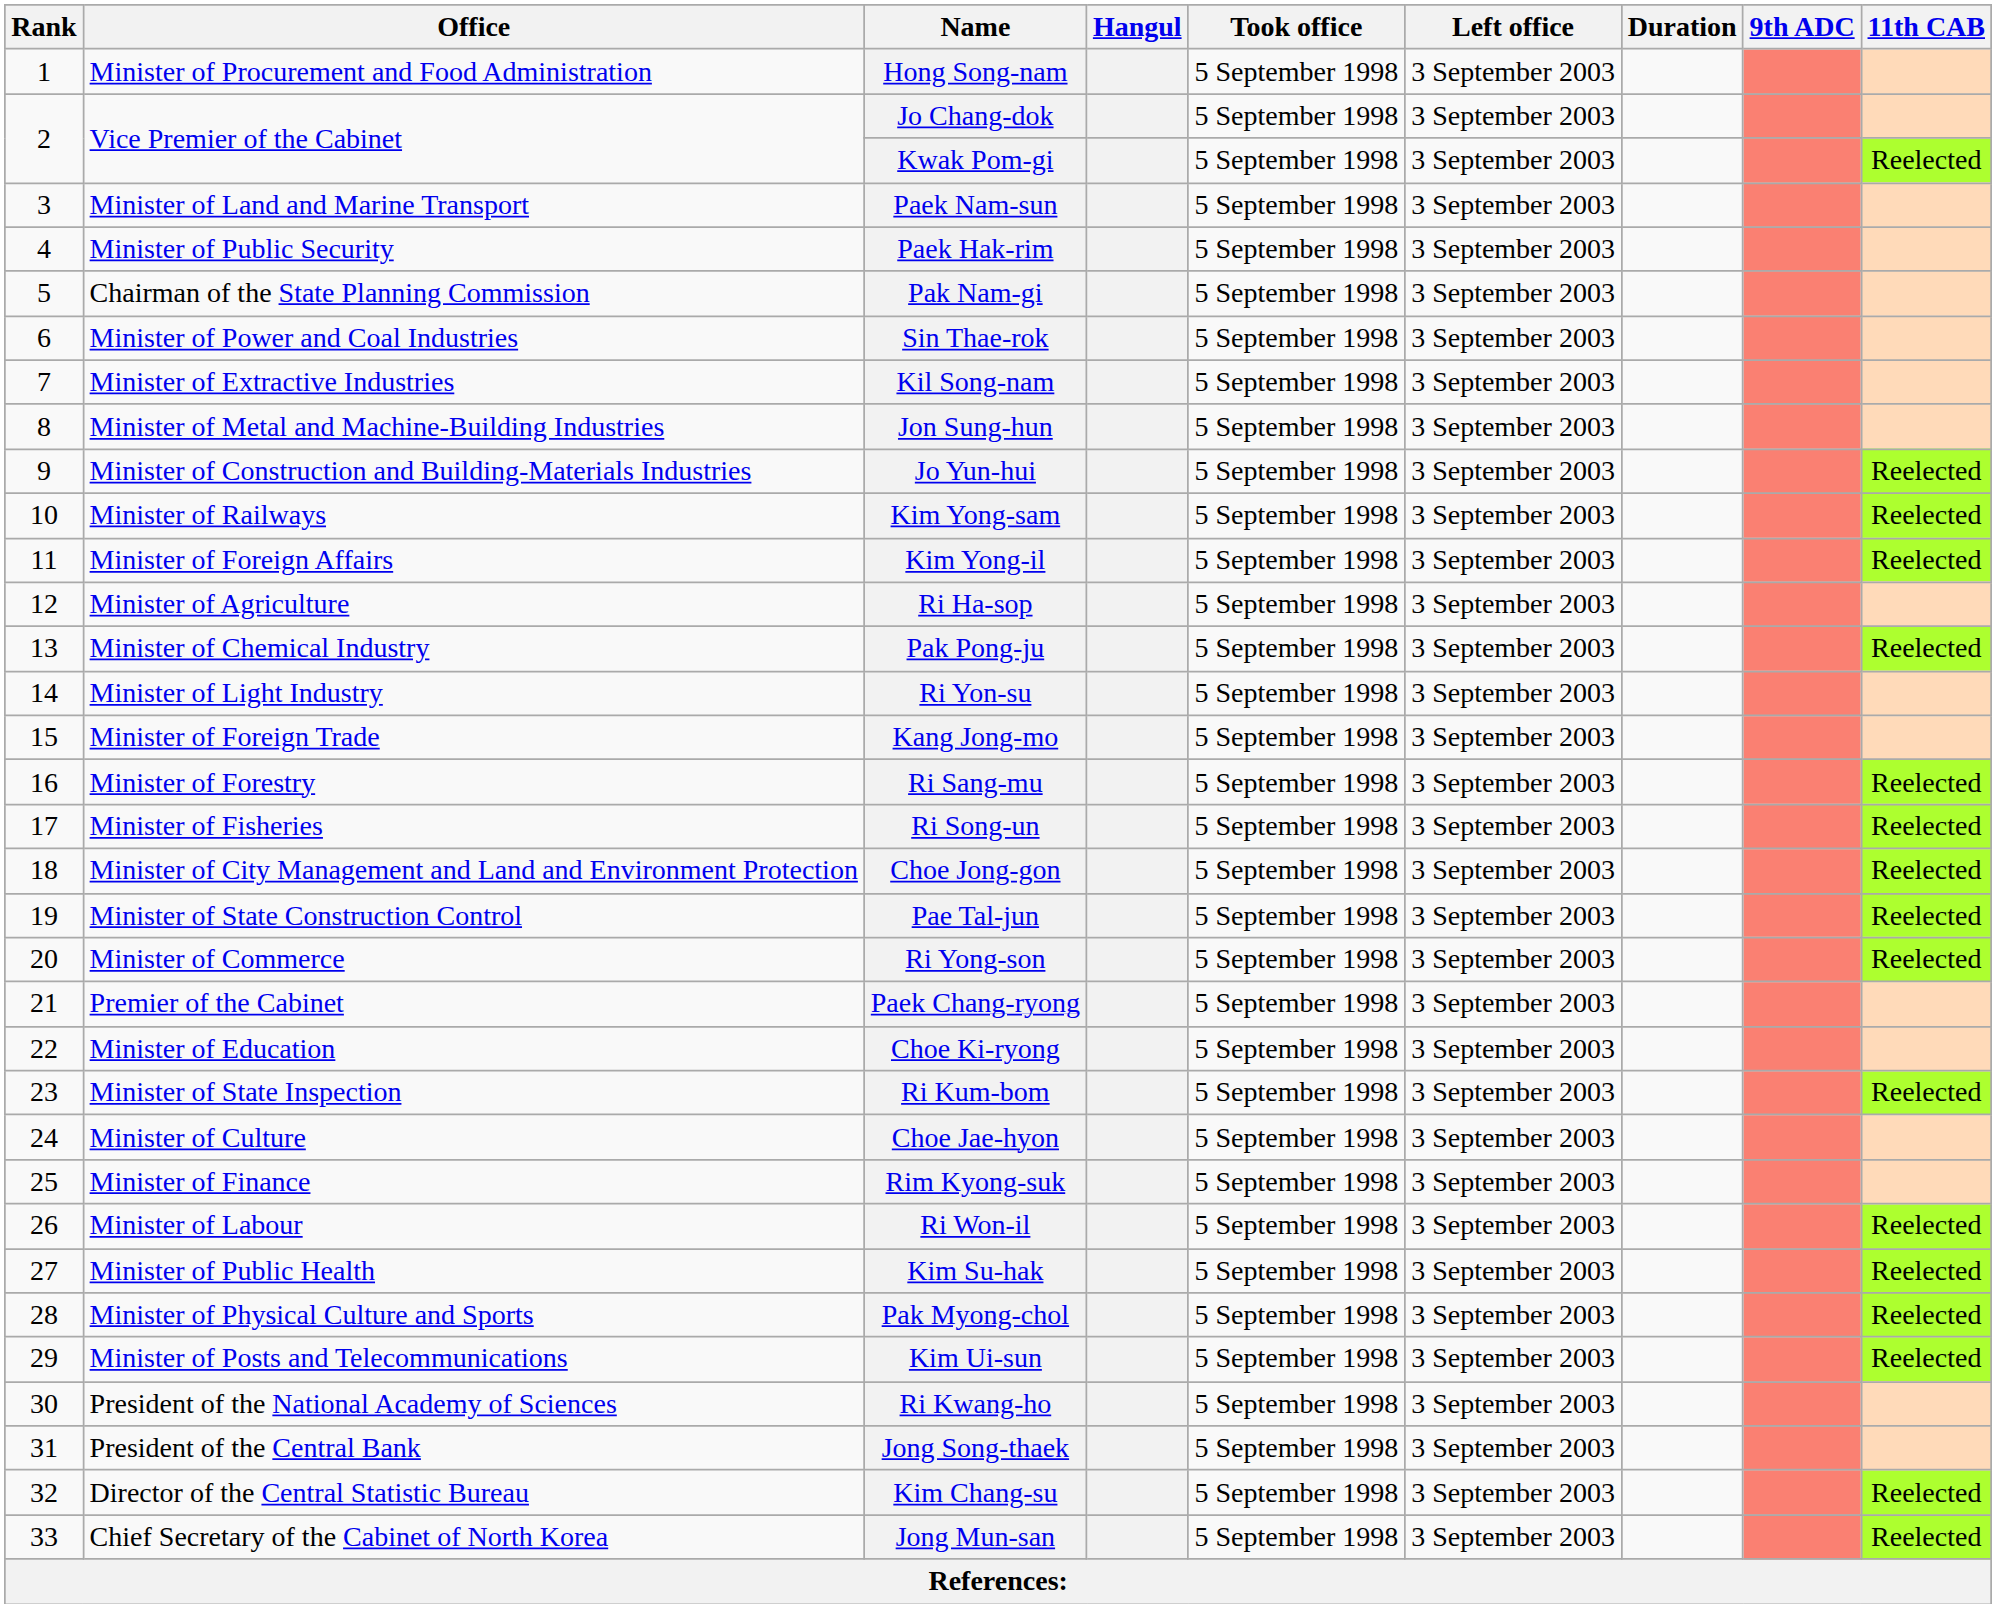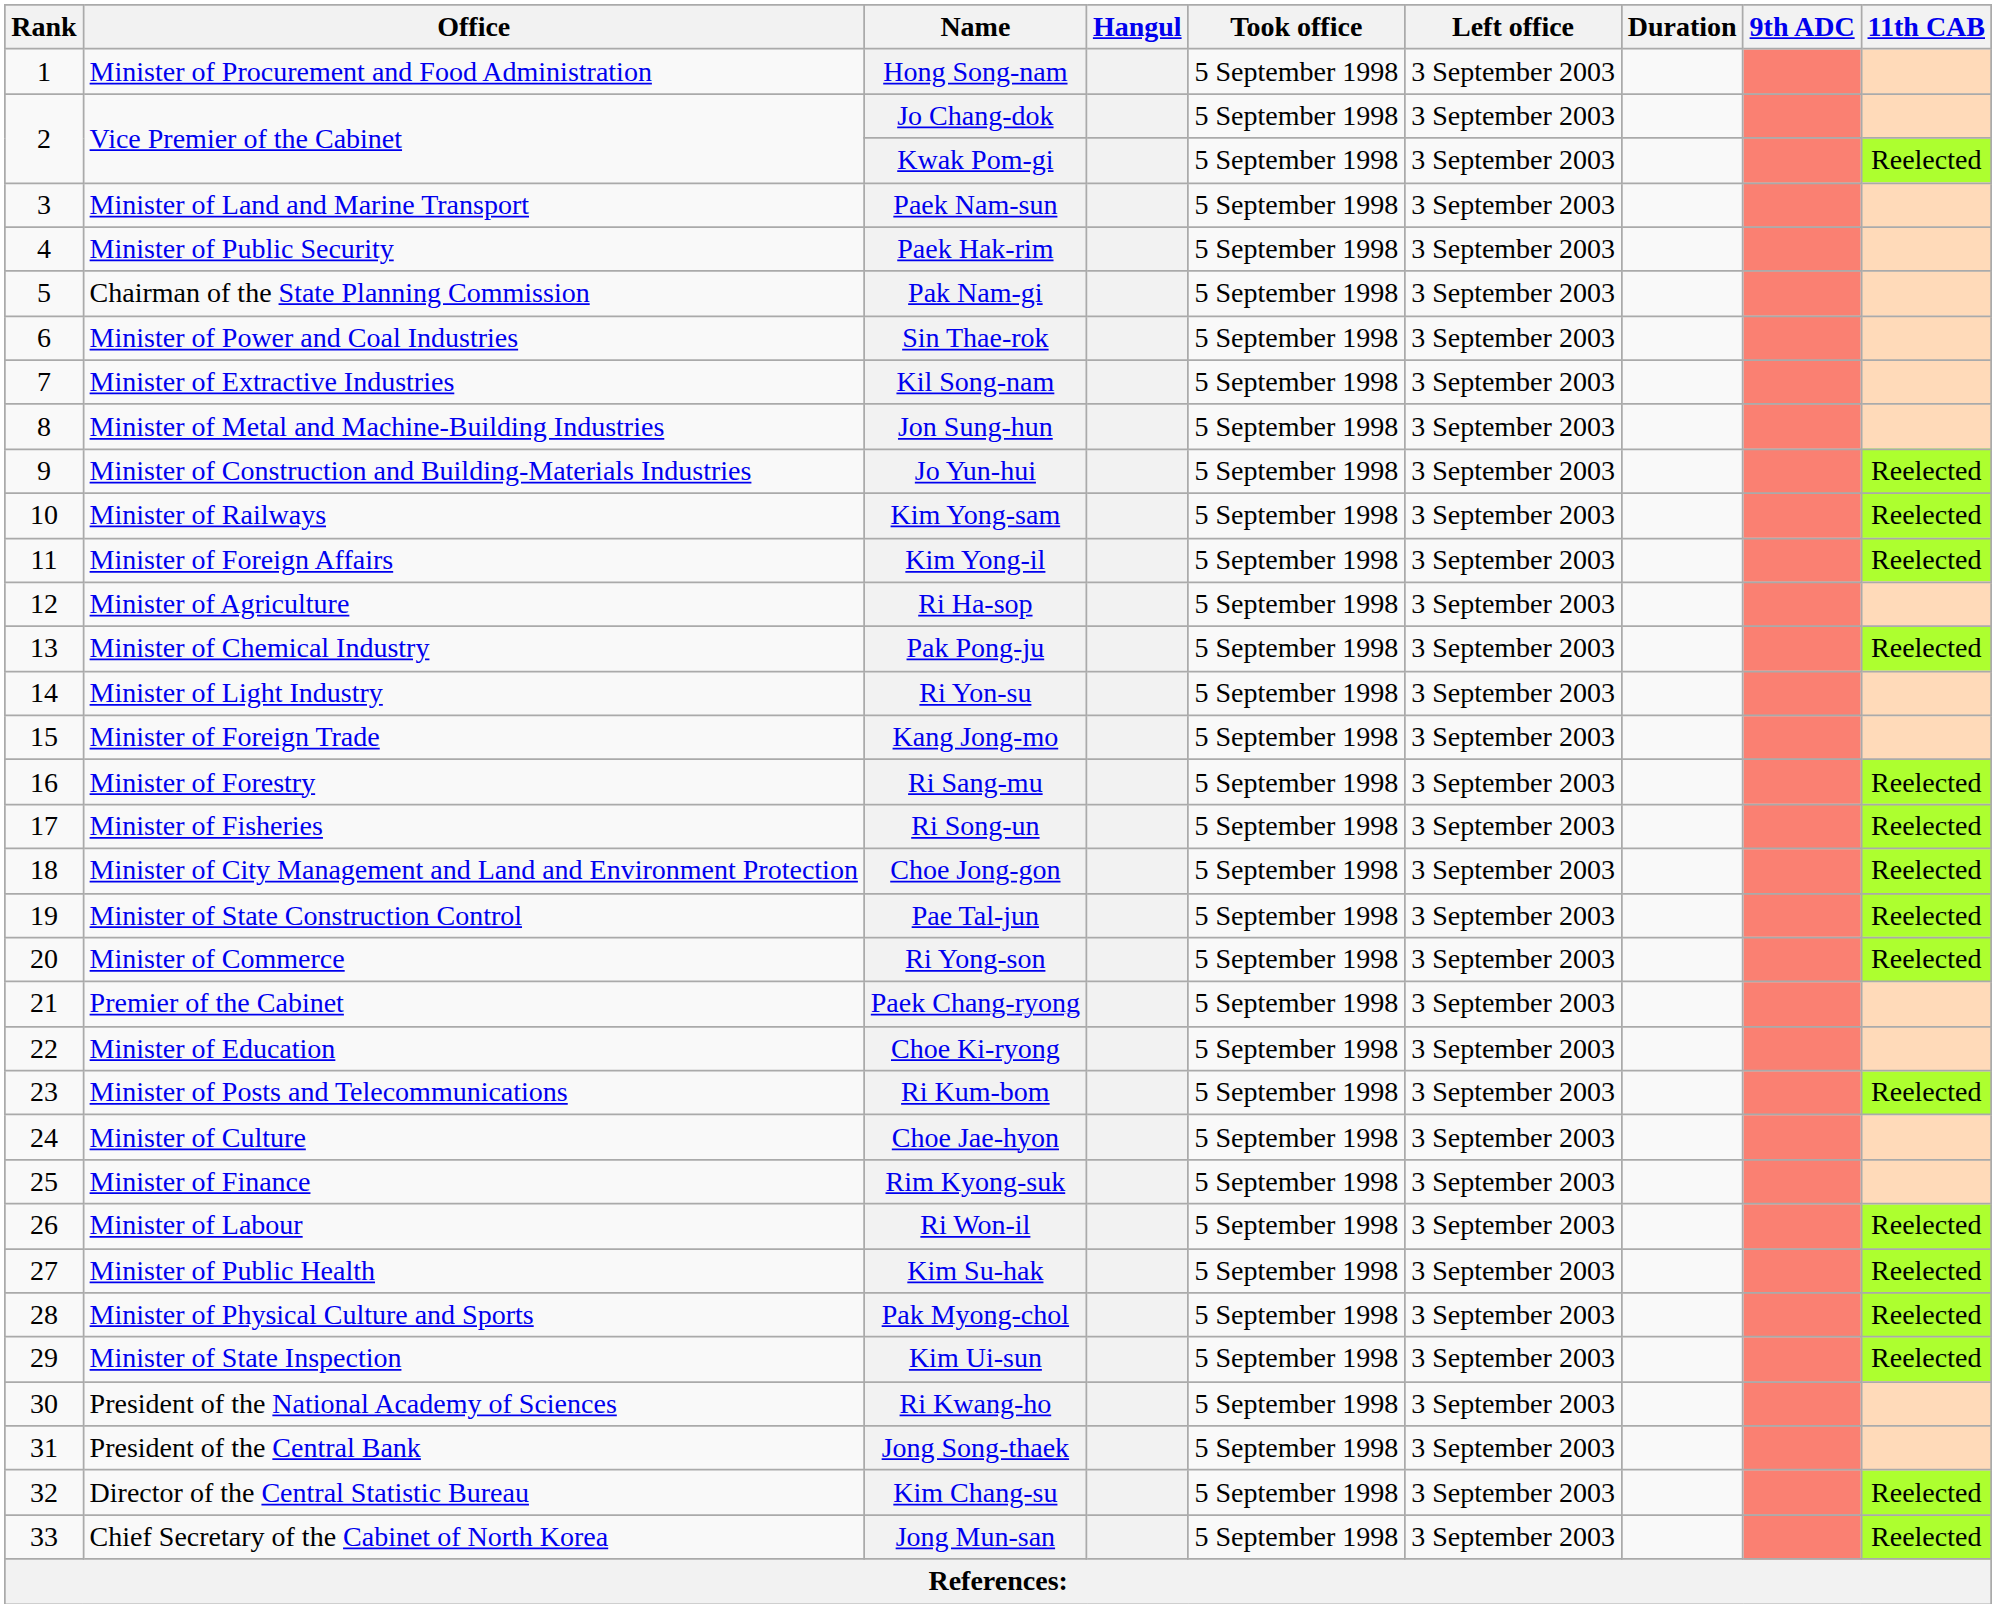Ri Kum-bom | Office: Minister of State Inspection -> Minister of Posts and Telecommunications
Kim Ui-sun | Office: Minister of Posts and Telecommunications -> Minister of State Inspection
